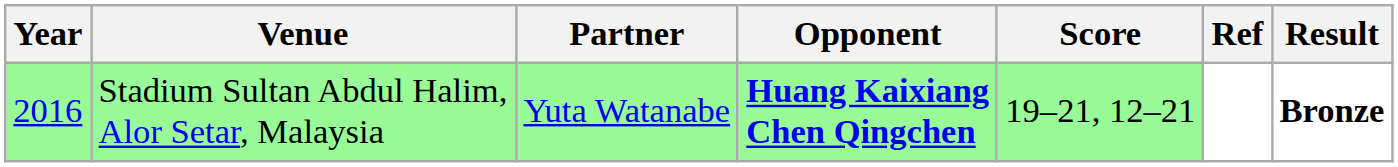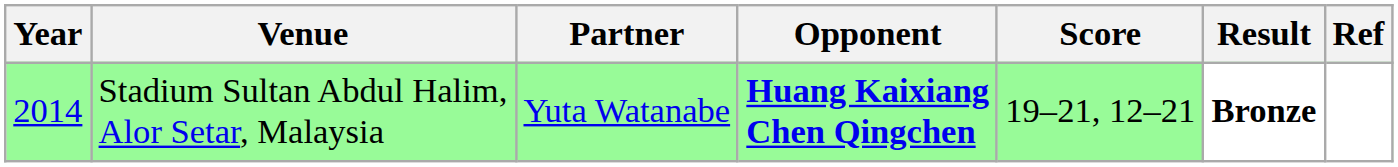columns swapped: Result <-> Ref
Stadium Sultan Abdul Halim, Alor Setar, Malaysia | Year: 2016 -> 2014
